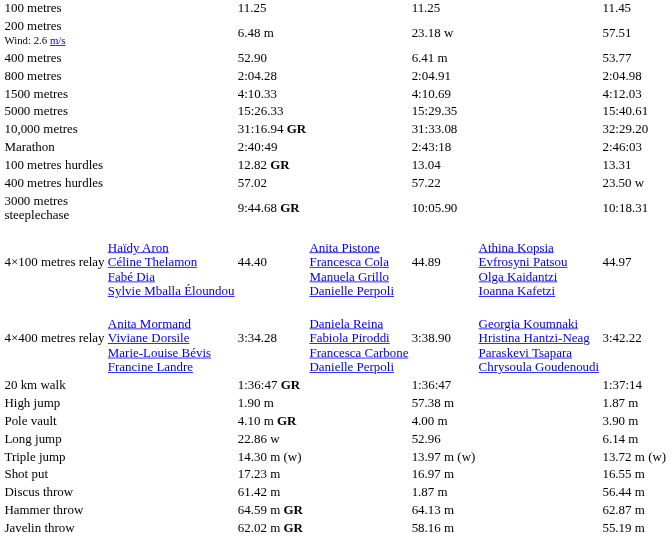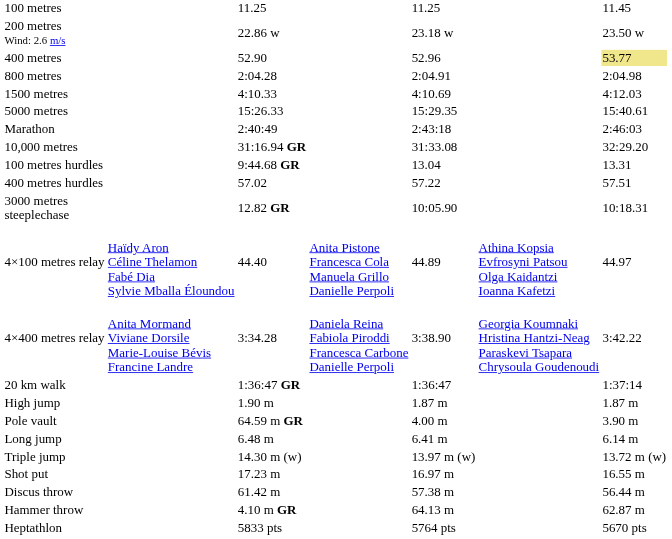200 metres Wind: 2.6 m/s | column 3: 6.48 m -> 22.86 w
200 metres Wind: 2.6 m/s | column 7: 57.51 -> 23.50 w
400 metres | column 5: 6.41 m -> 52.96
400 metres | column 7: no background -> khaki background
rows swapped: 10,000 metres <-> Marathon
100 metres hurdles | column 3: 12.82 GR -> 9:44.68 GR
400 metres hurdles | column 7: 23.50 w -> 57.51
3000 metres steeplechase | column 3: 9:44.68 GR -> 12.82 GR
High jump | column 5: 57.38 m -> 1.87 m
Pole vault | column 3: 4.10 m GR -> 64.59 m GR
Long jump | column 3: 22.86 w -> 6.48 m
Long jump | column 5: 52.96 -> 6.41 m
Discus throw | column 5: 1.87 m -> 57.38 m
Hammer throw | column 3: 64.59 m GR -> 4.10 m GR
- row: Javelin throw | 62.02 m GR | 58.16 m | 55.19 m
+ row: Heptathlon | 5833 pts | 5764 pts | 5670 pts
